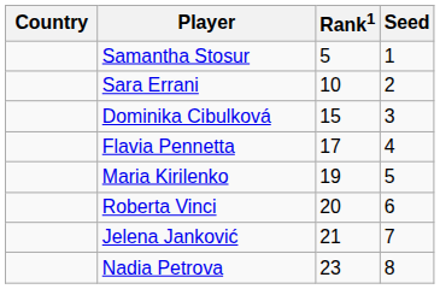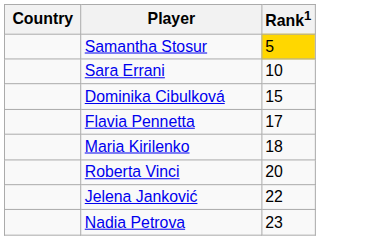- column: Seed | 1 | 2 | 3 | 4 | 5 | 6 | 7 | 8
Samantha Stosur | Rank1: no background -> gold background
Maria Kirilenko | Rank1: 19 -> 18
Jelena Janković | Rank1: 21 -> 22
